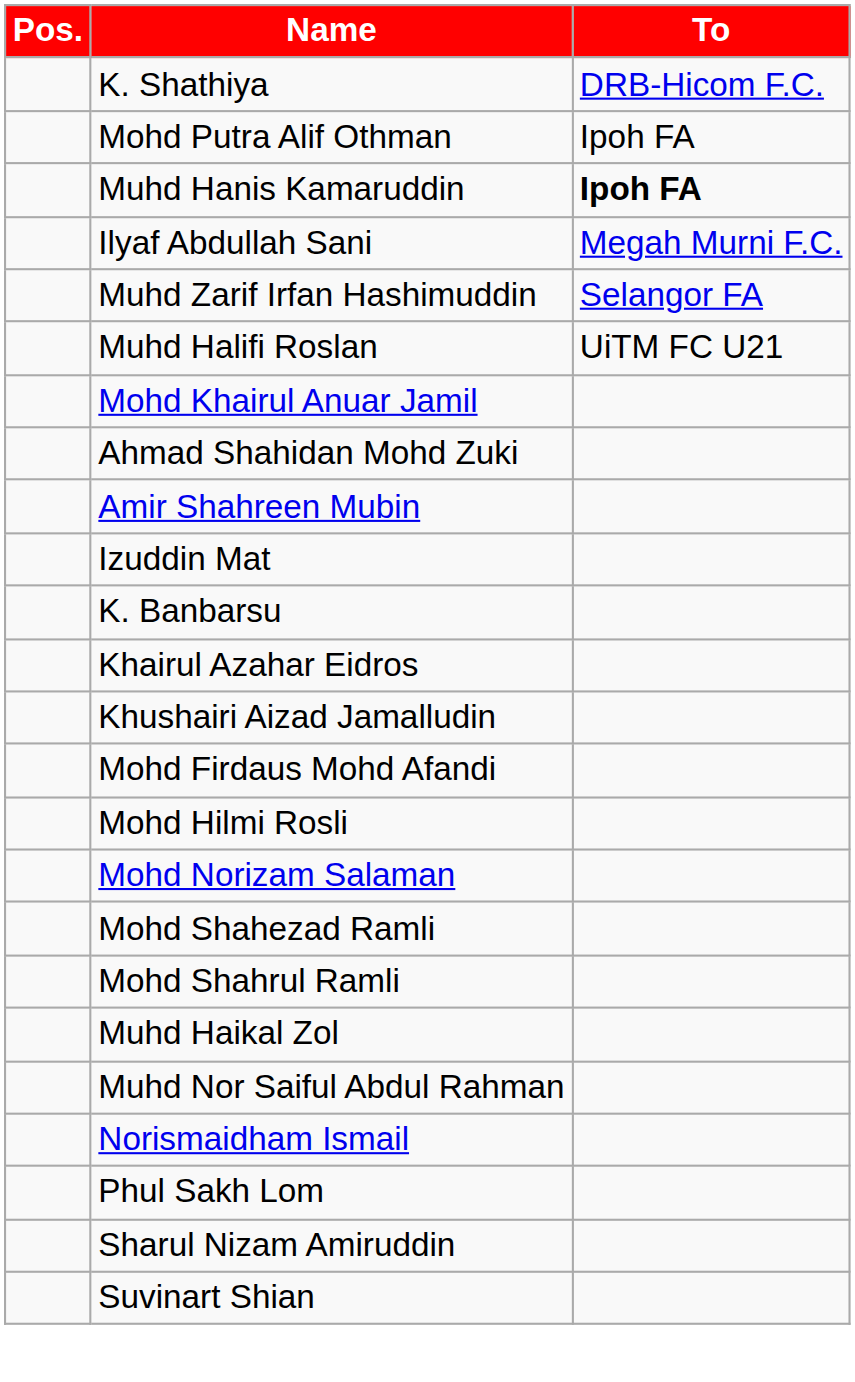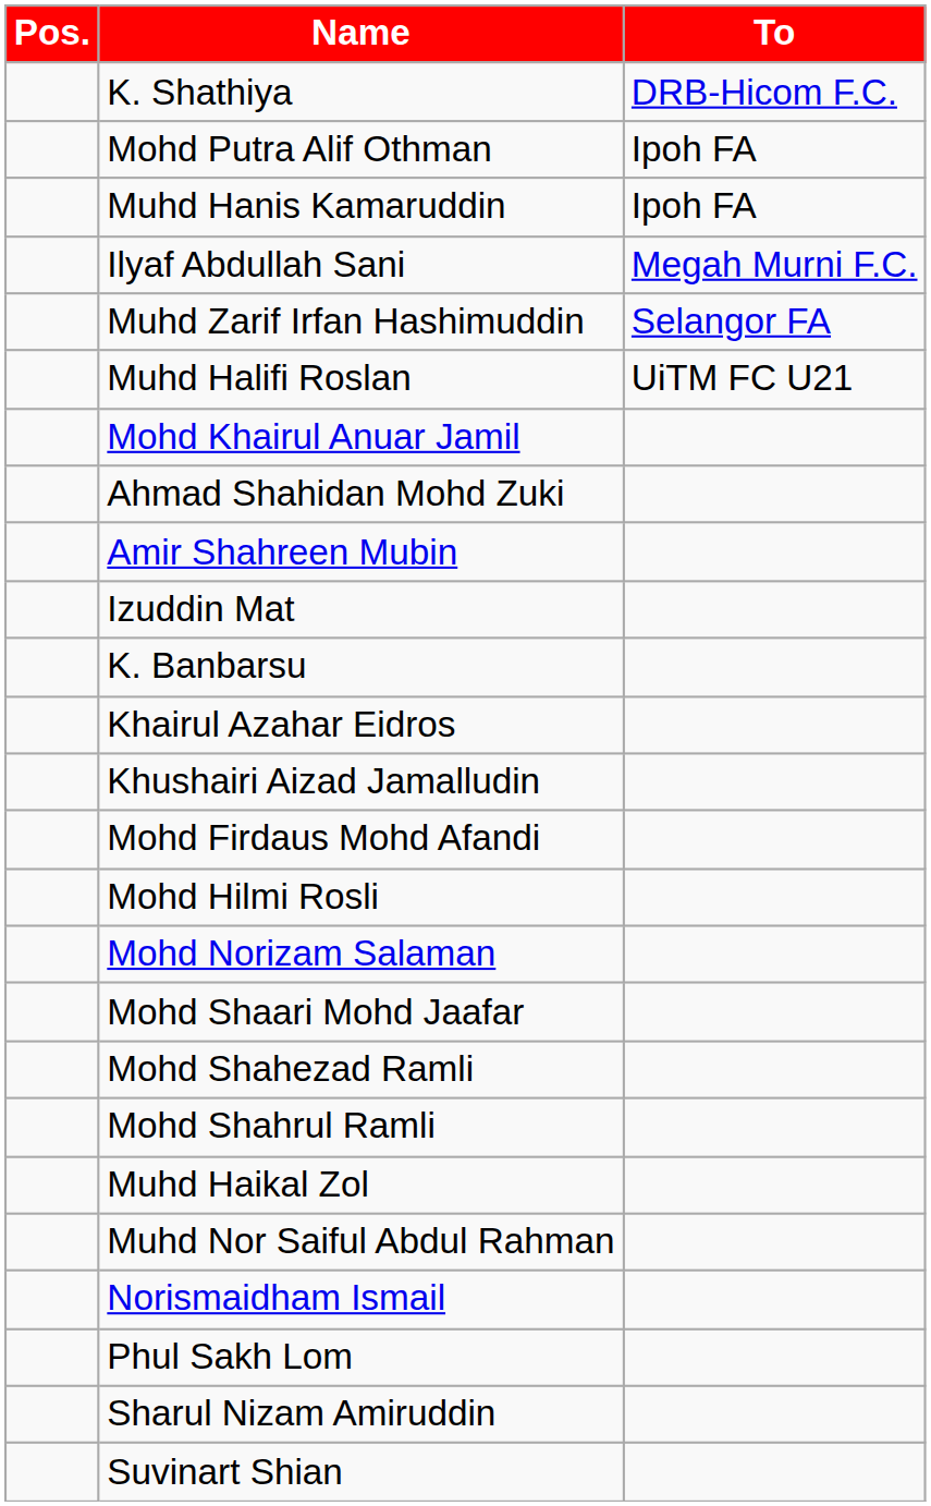Muhd Hanis Kamaruddin | To: bold -> normal
+ row: Mohd Shaari Mohd Jaafar
